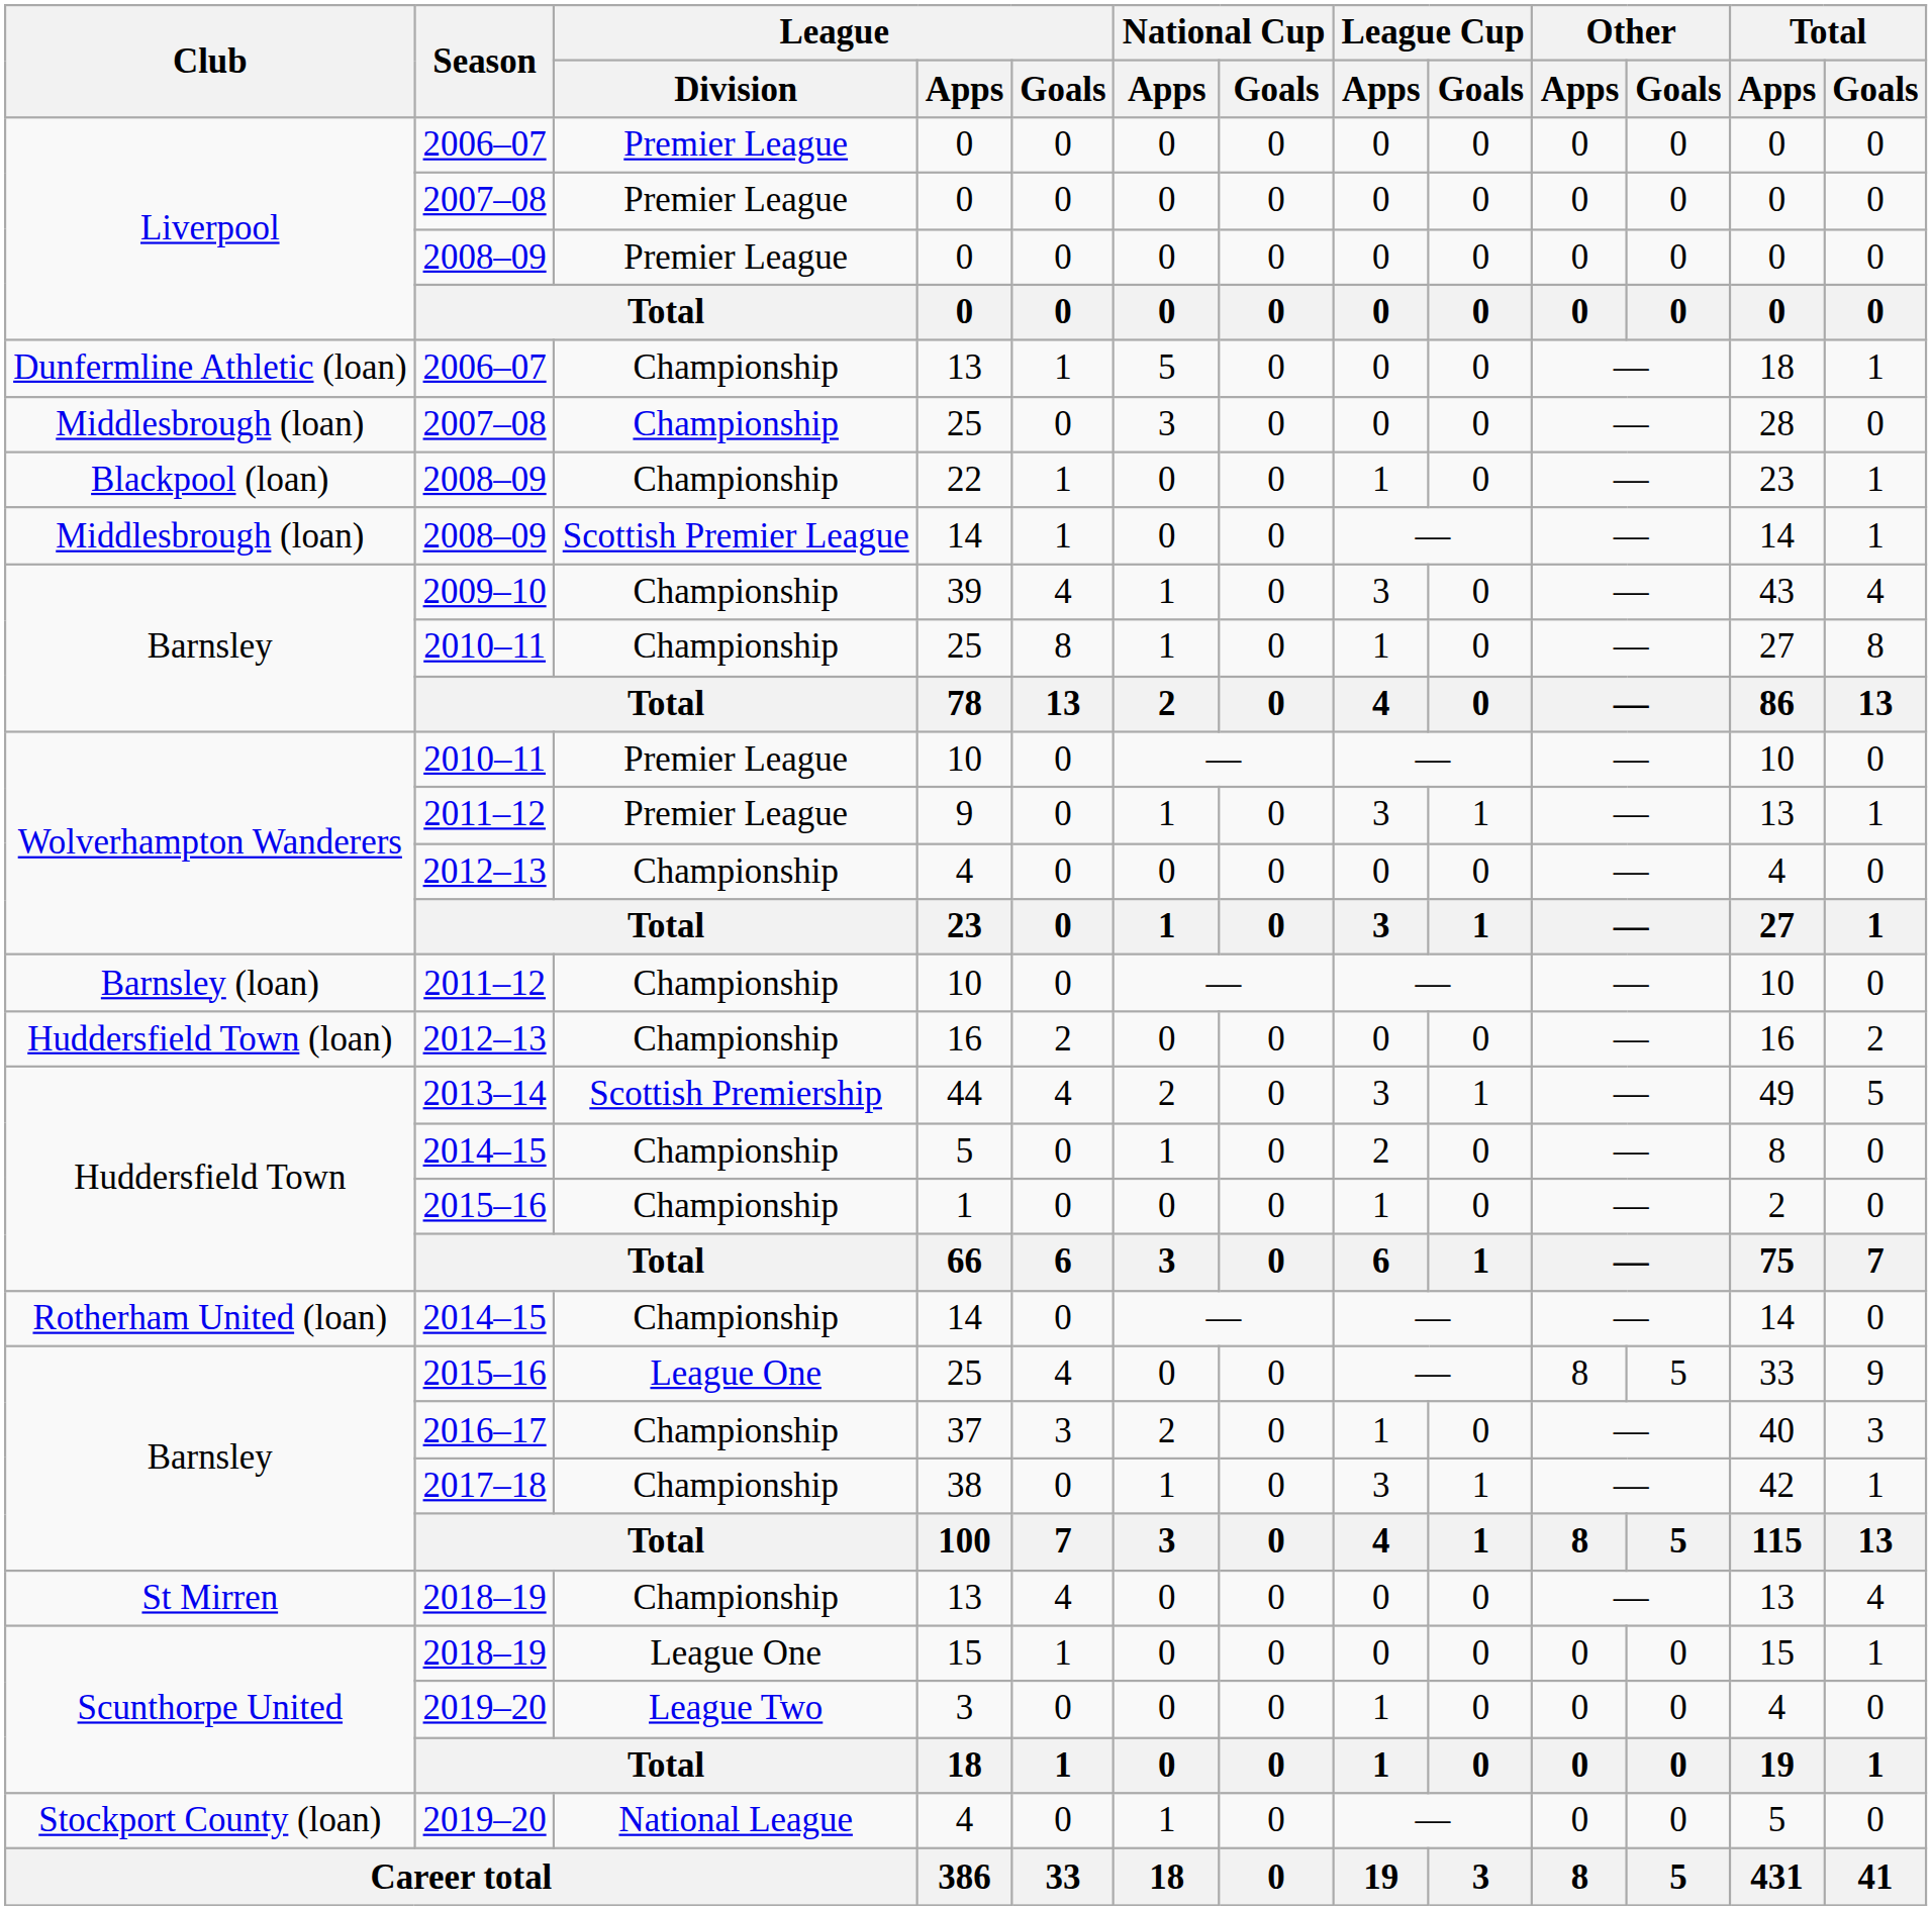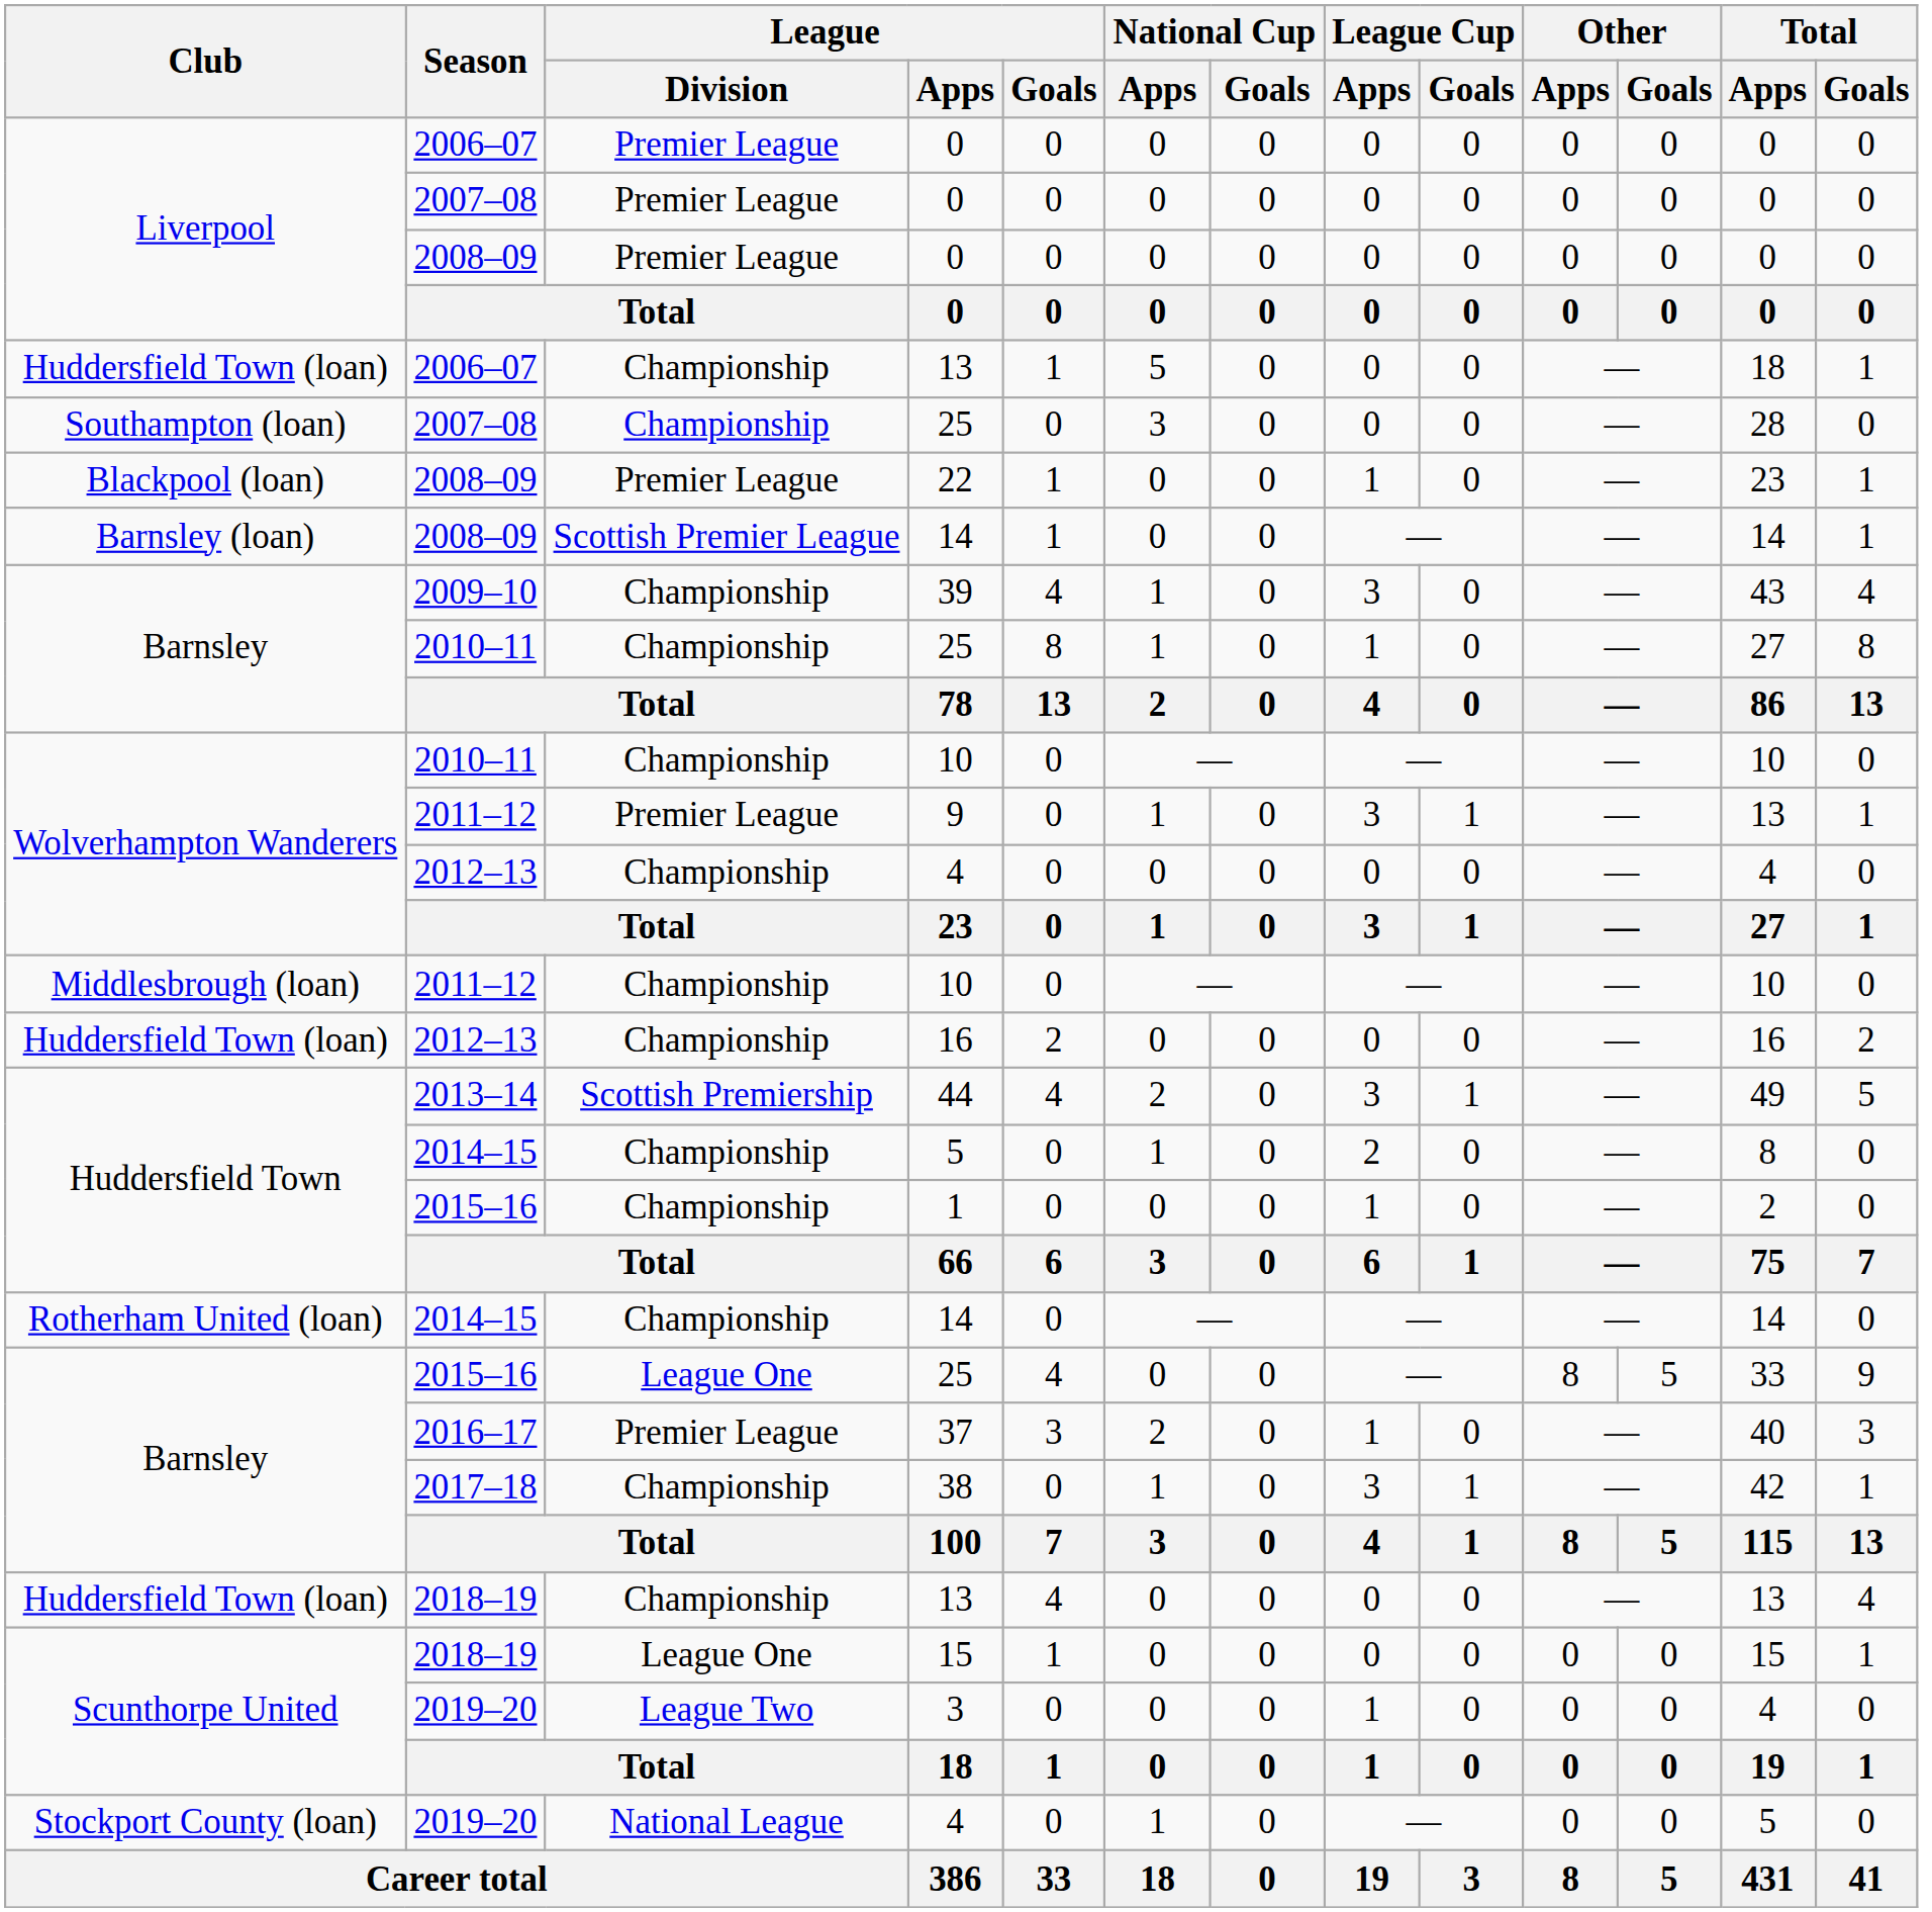2006–07 / 13 | Club: Dunfermline Athletic (loan) -> Huddersfield Town (loan)
2007–08 / 25 | Club: Middlesbrough (loan) -> Southampton (loan)
22 | League / Division: Championship -> Premier League
2008–09 / 14 | Club: Middlesbrough (loan) -> Barnsley (loan)
2010–11 / 10 | League / Division: Premier League -> Championship
2011–12 / 10 | Club: Barnsley (loan) -> Middlesbrough (loan)
37 | League / Division: Championship -> Premier League
2018–19 / 13 | Club: St Mirren -> Huddersfield Town (loan)
